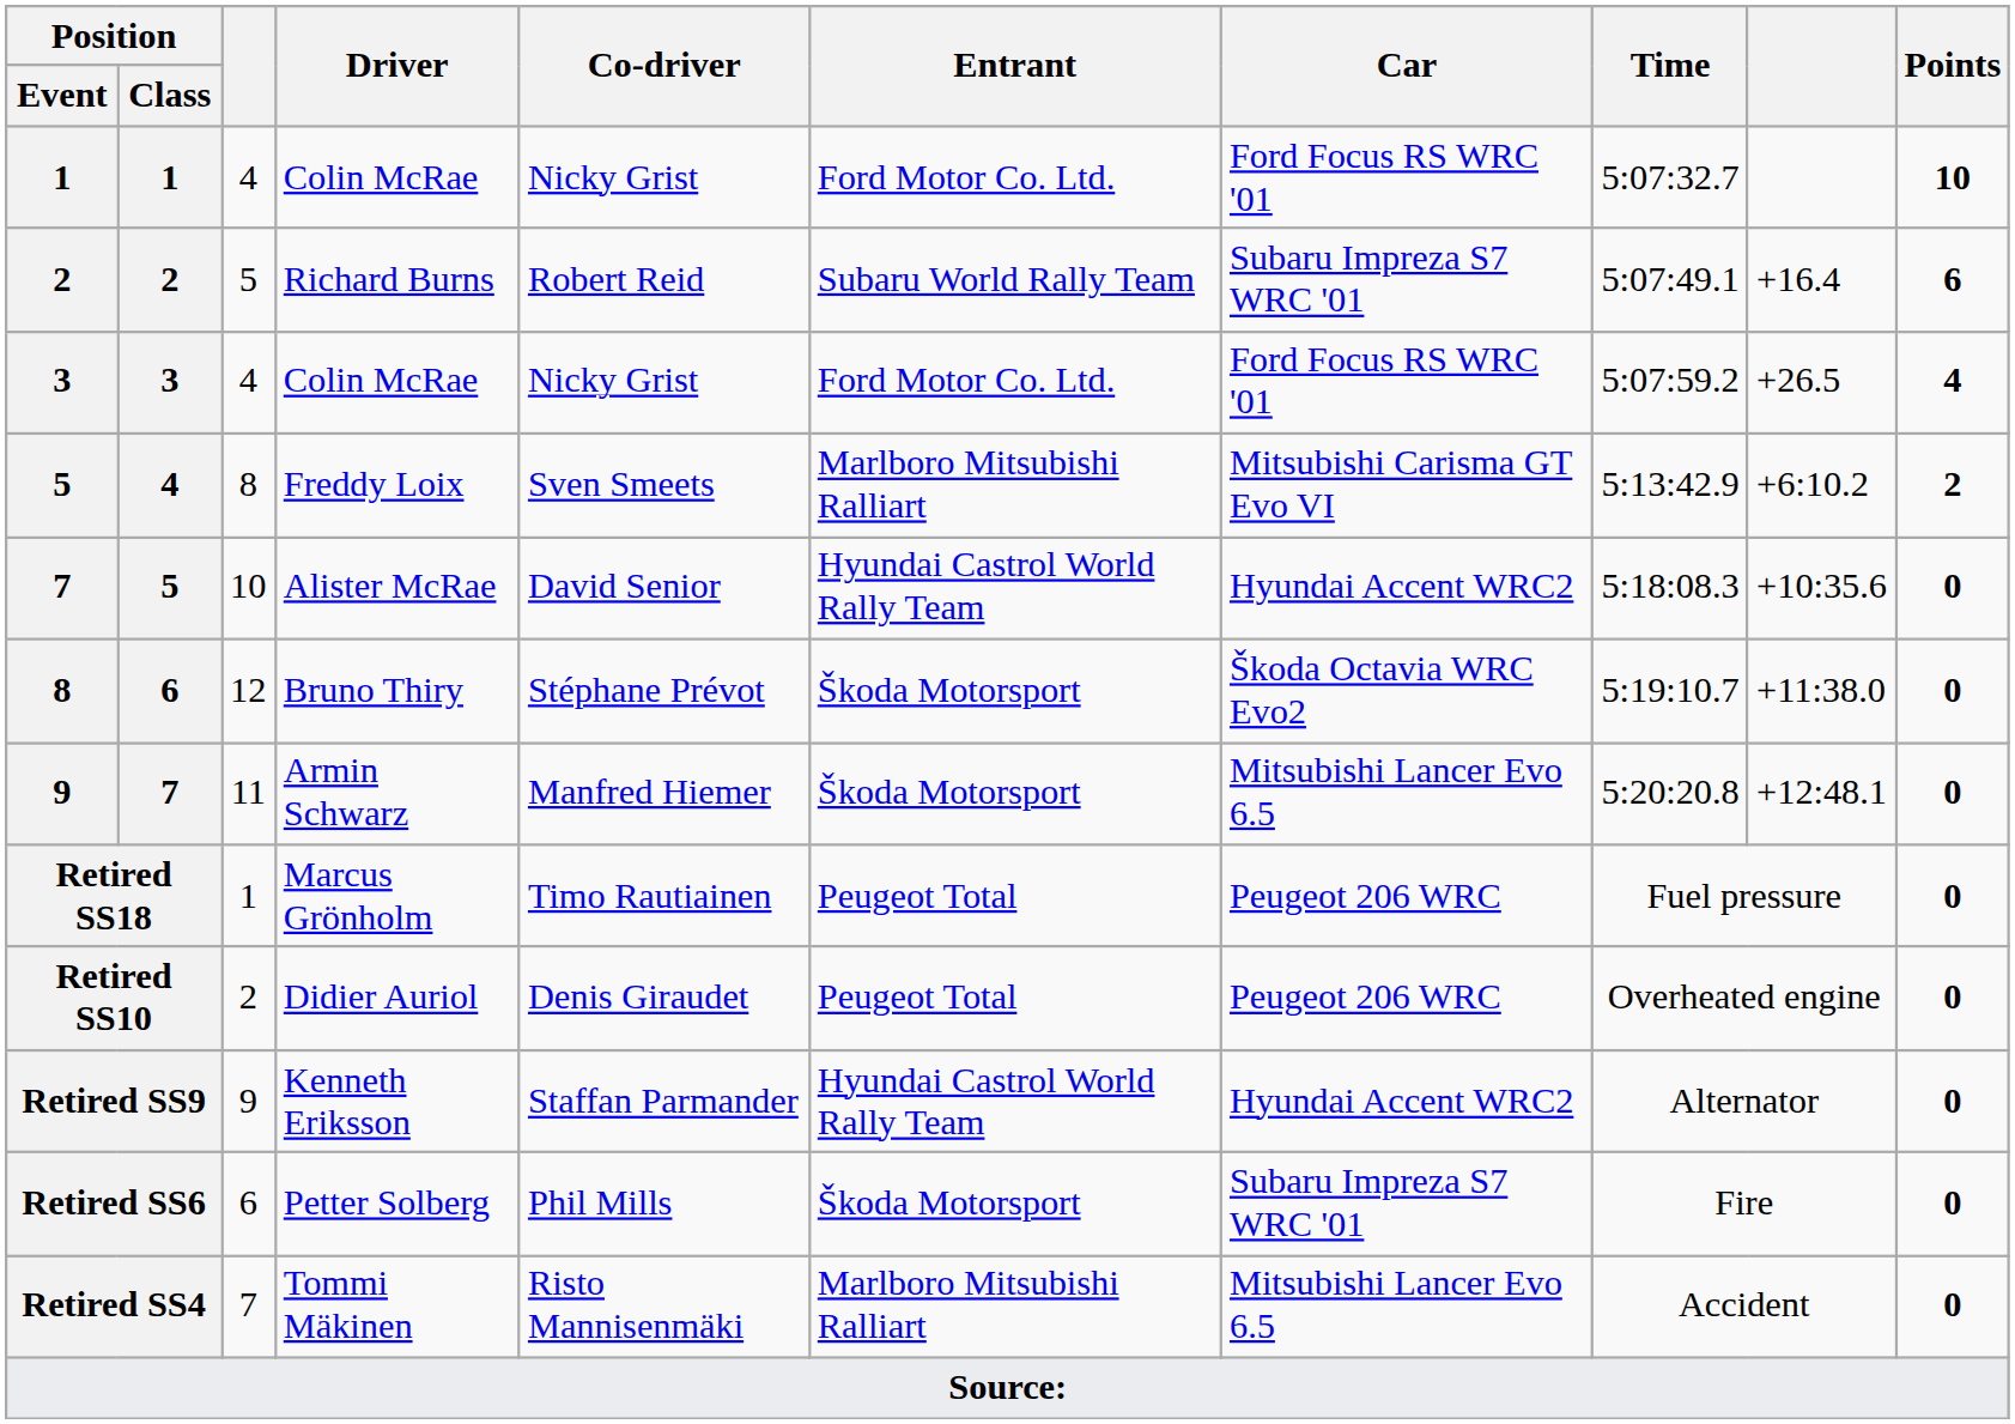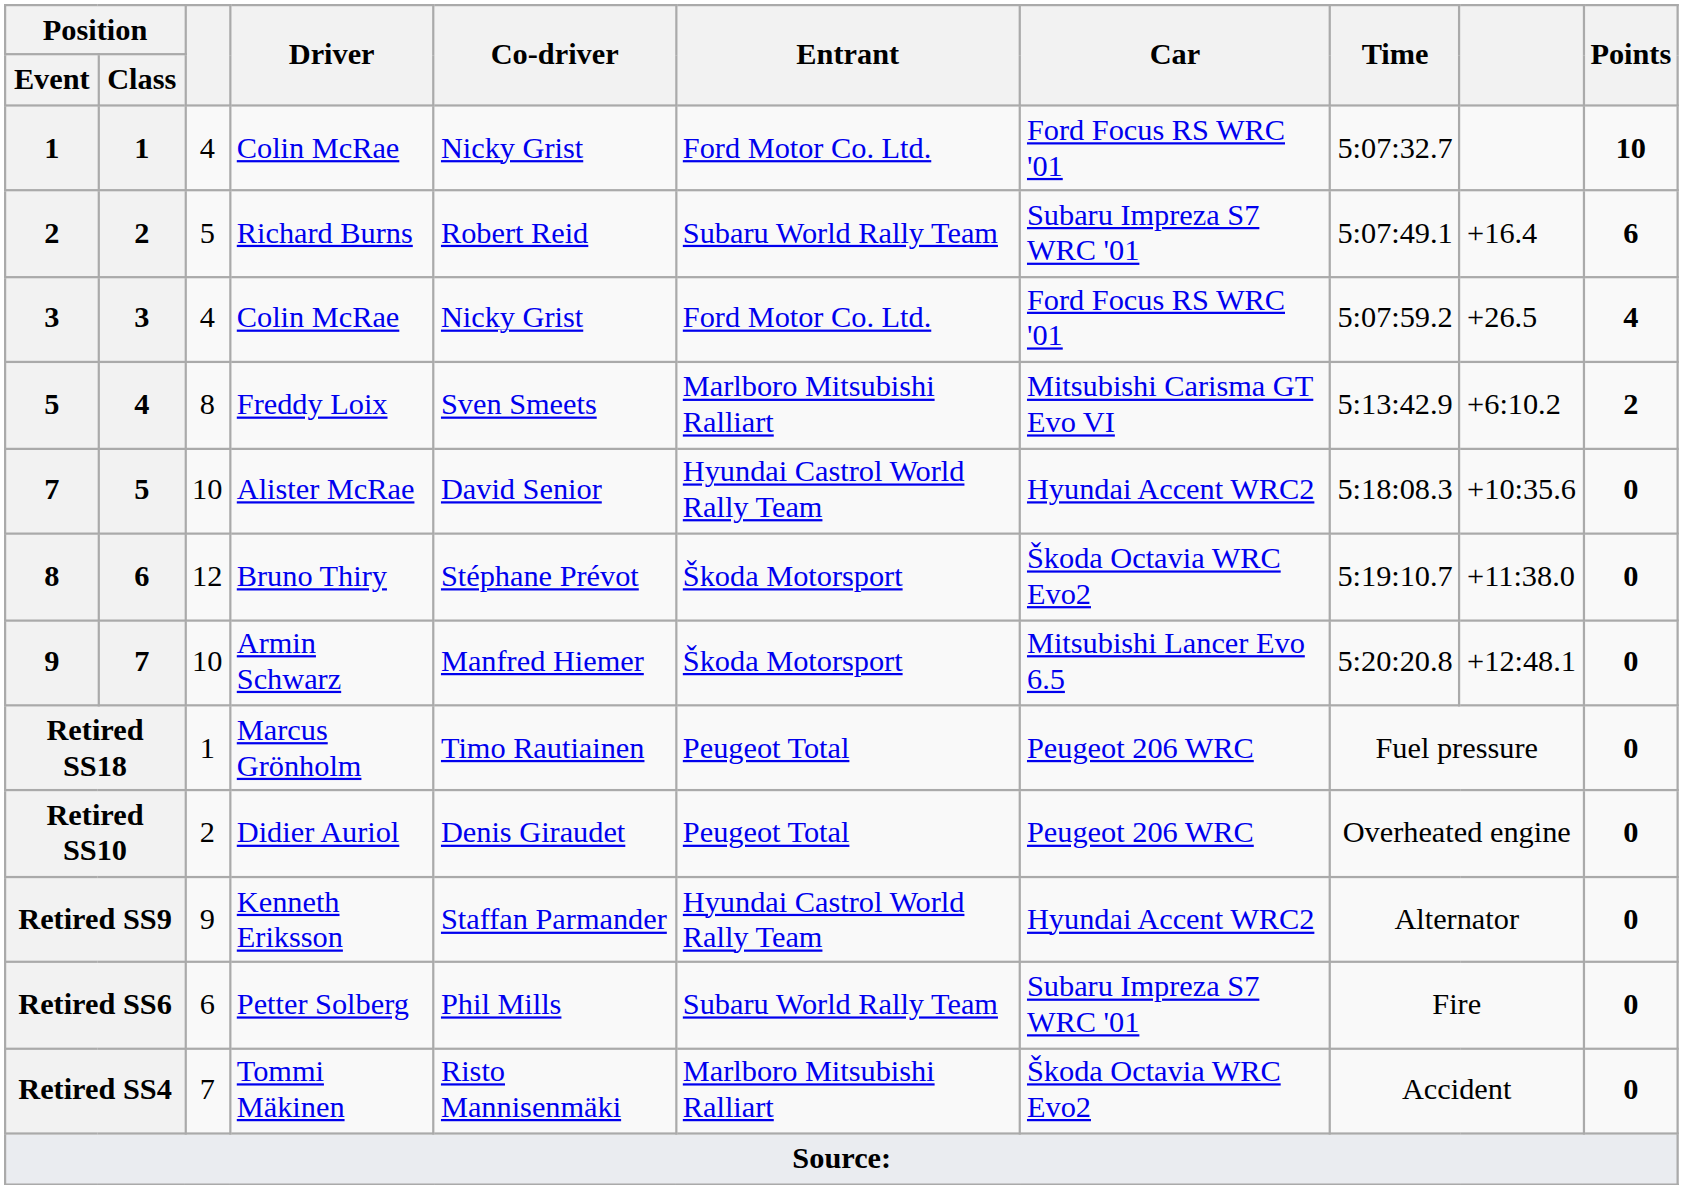Armin Schwarz | column 3: 11 -> 10
Petter Solberg | Entrant: Škoda Motorsport -> Subaru World Rally Team
Tommi Mäkinen | Car: Mitsubishi Lancer Evo 6.5 -> Škoda Octavia WRC Evo2
